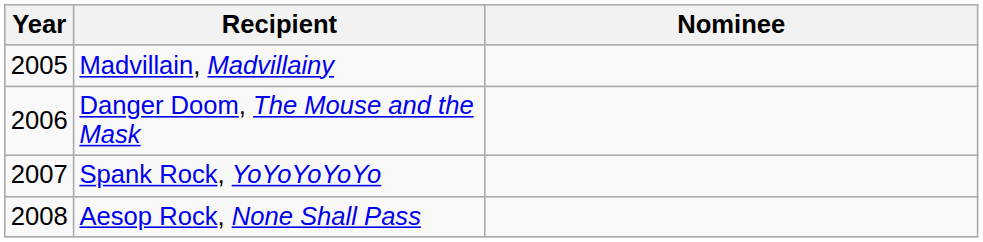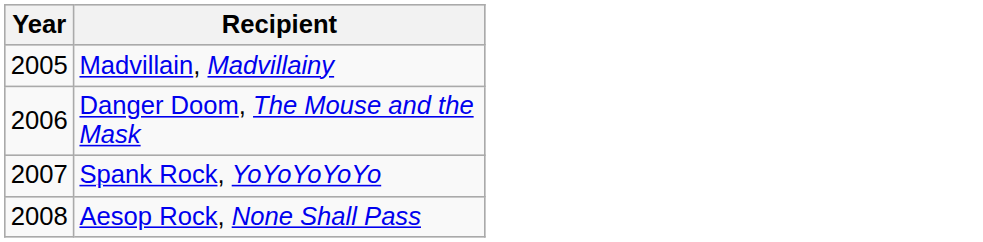- column: Nominee
